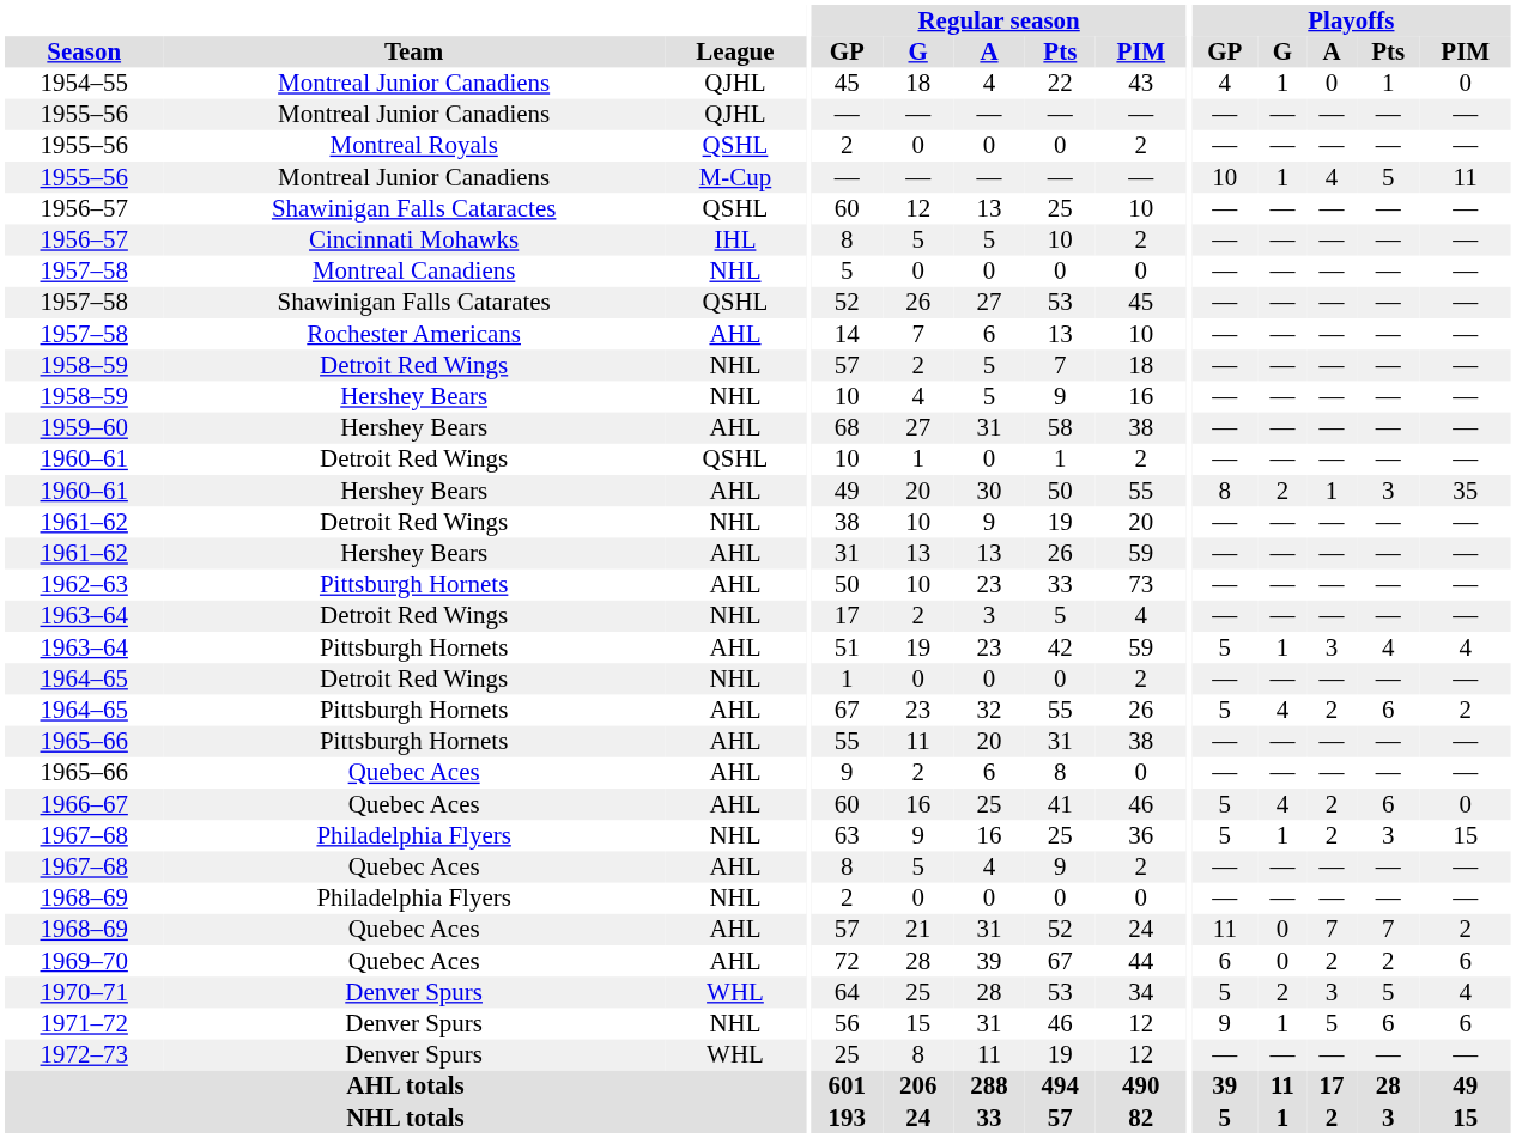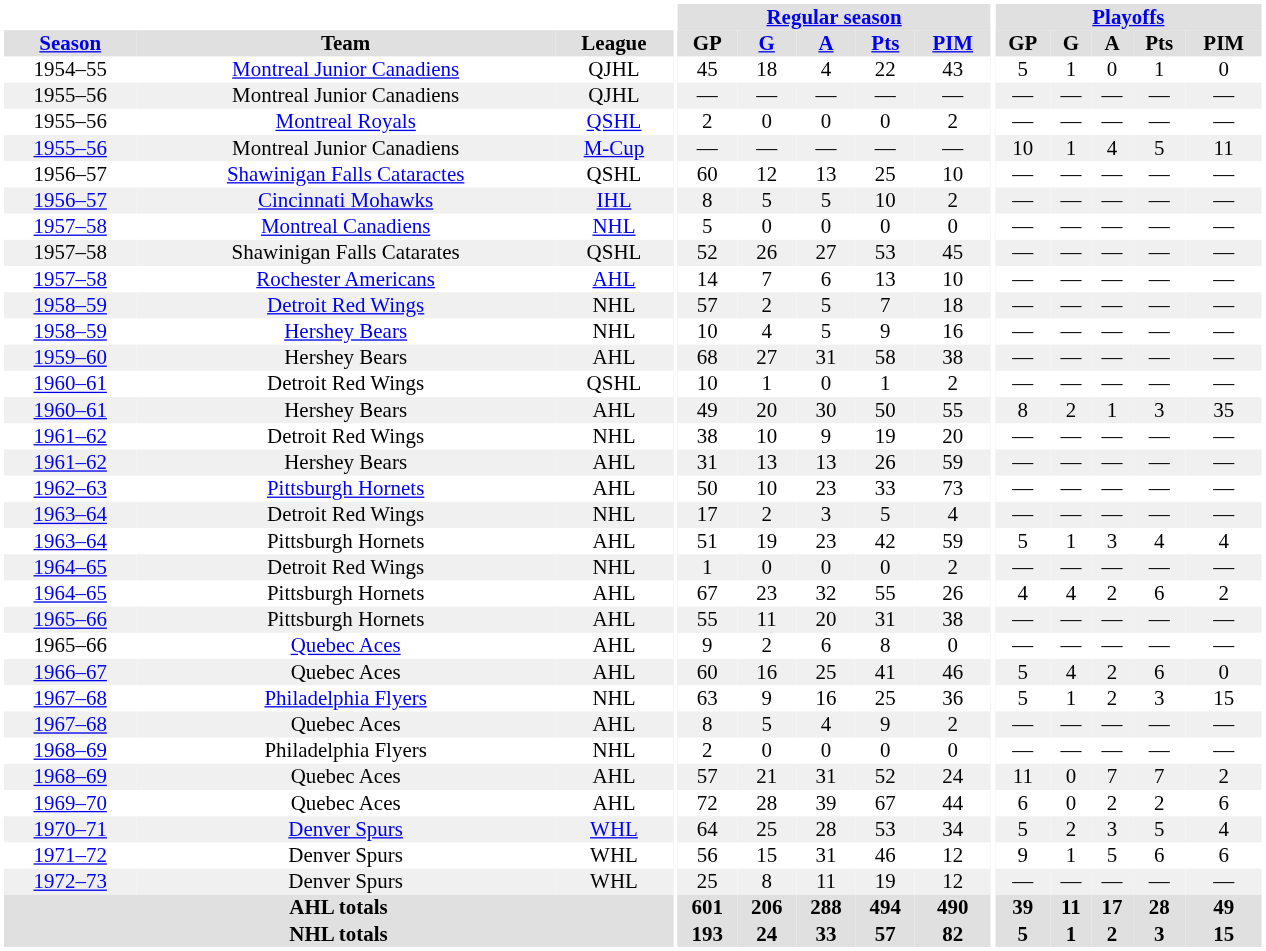1954–55 | Playoffs / GP: 4 -> 5
1964–65 / Pittsburgh Hornets | Playoffs / GP: 5 -> 4
1971–72 | League: NHL -> WHL
